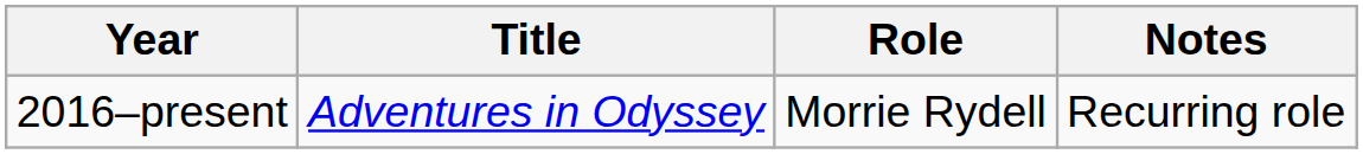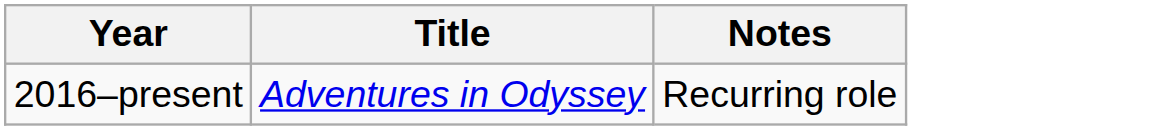- column: Role | Morrie Rydell
